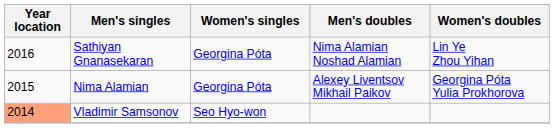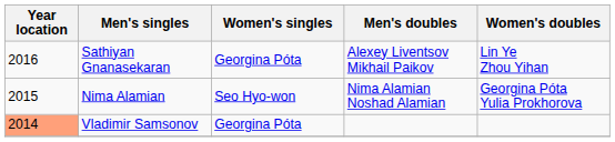Sathiyan Gnanasekaran | Men's doubles: Nima Alamian Noshad Alamian -> Alexey Liventsov Mikhail Paikov
Nima Alamian | Women's singles: Georgina Póta -> Seo Hyo-won
Nima Alamian | Men's doubles: Alexey Liventsov Mikhail Paikov -> Nima Alamian Noshad Alamian
Vladimir Samsonov | Women's singles: Seo Hyo-won -> Georgina Póta
